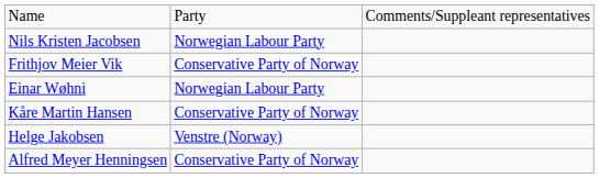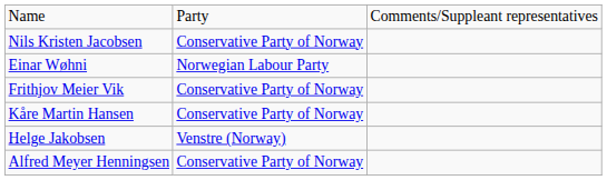Nils Kristen Jacobsen | column 2: Norwegian Labour Party -> Conservative Party of Norway
rows swapped: Einar Wøhni <-> Frithjov Meier Vik
